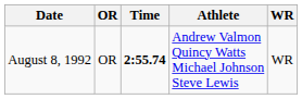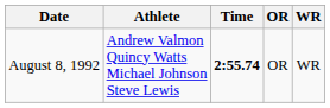columns swapped: Athlete <-> OR
